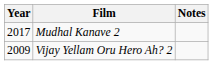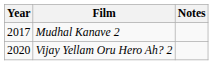Vijay Yellam Oru Hero Ah? 2 | Year: 2009 -> 2020
